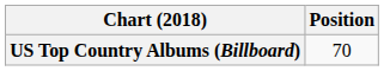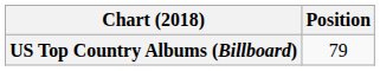US Top Country Albums (Billboard) | Position: 70 -> 79
